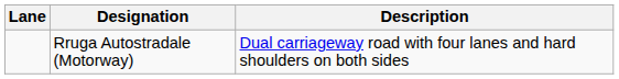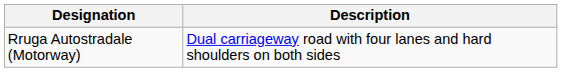- column: Lane
